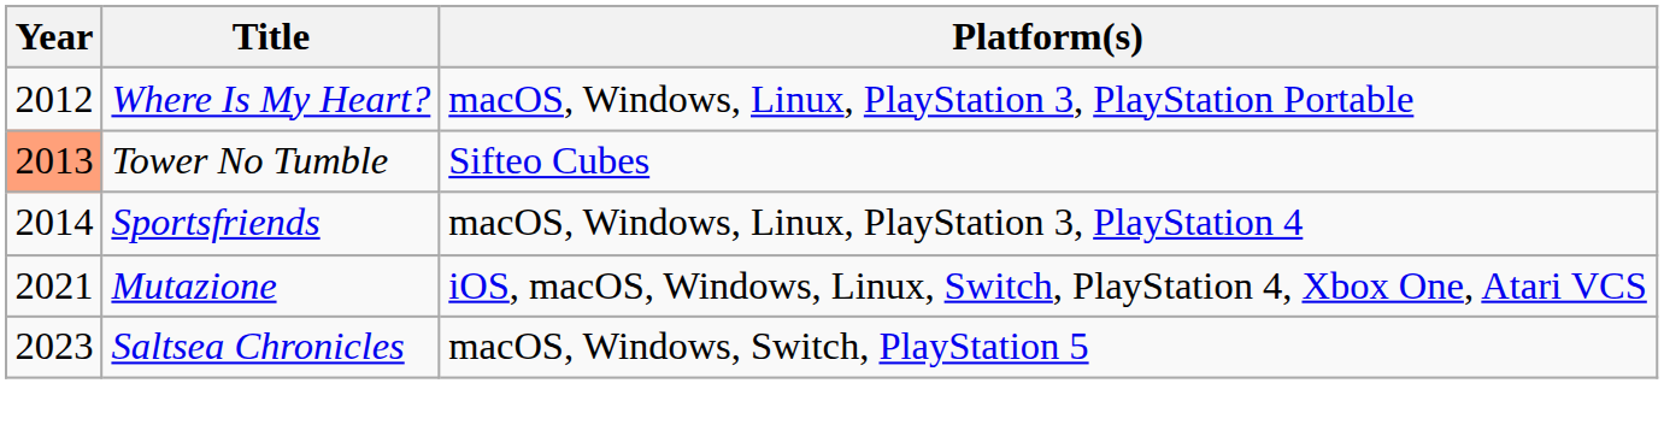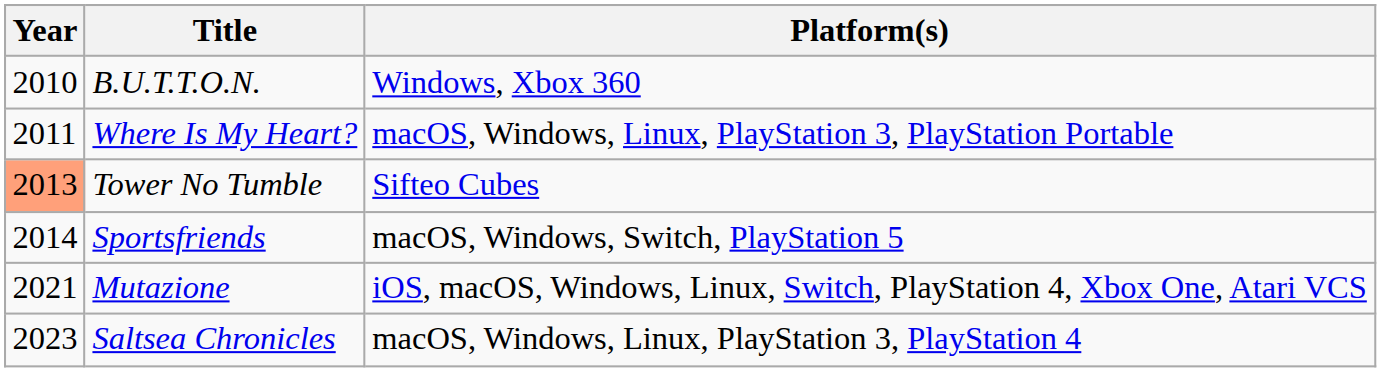+ row: 2010 | B.U.T.T.O.N. | Windows, Xbox 360
Where Is My Heart? | Year: 2012 -> 2011
Sportsfriends | Platform(s): macOS, Windows, Linux, PlayStation 3, PlayStation 4 -> macOS, Windows, Switch, PlayStation 5
Saltsea Chronicles | Platform(s): macOS, Windows, Switch, PlayStation 5 -> macOS, Windows, Linux, PlayStation 3, PlayStation 4
